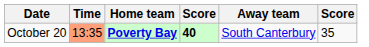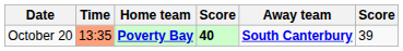October 20 | Away team: normal -> bold
October 20 | column 6: 35 -> 39
